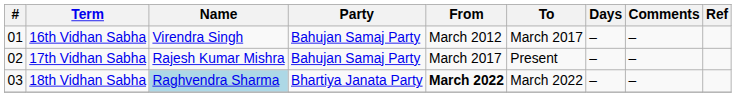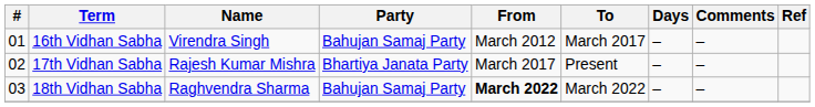17th Vidhan Sabha | Party: Bahujan Samaj Party -> Bhartiya Janata Party
18th Vidhan Sabha | Name: lightblue background -> no background
18th Vidhan Sabha | Party: Bhartiya Janata Party -> Bahujan Samaj Party
